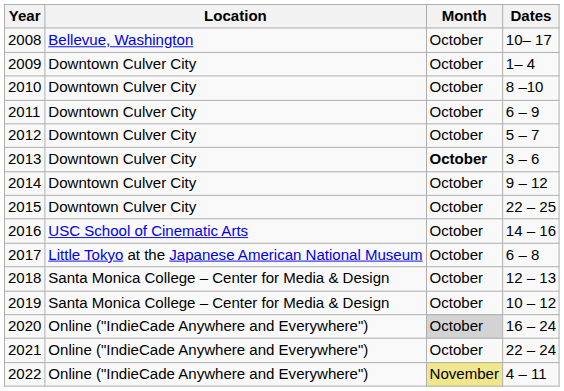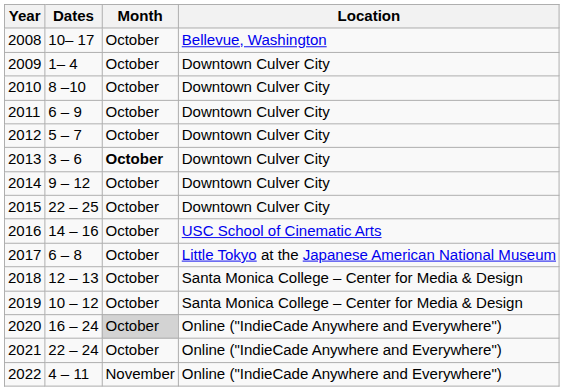columns swapped: Dates <-> Location
2022 | Month: khaki background -> no background
